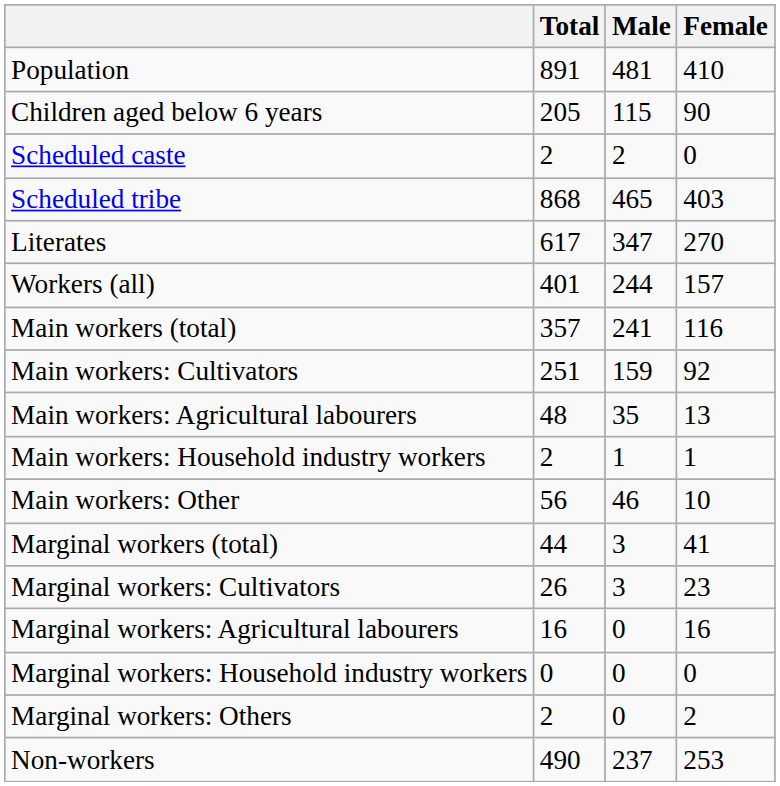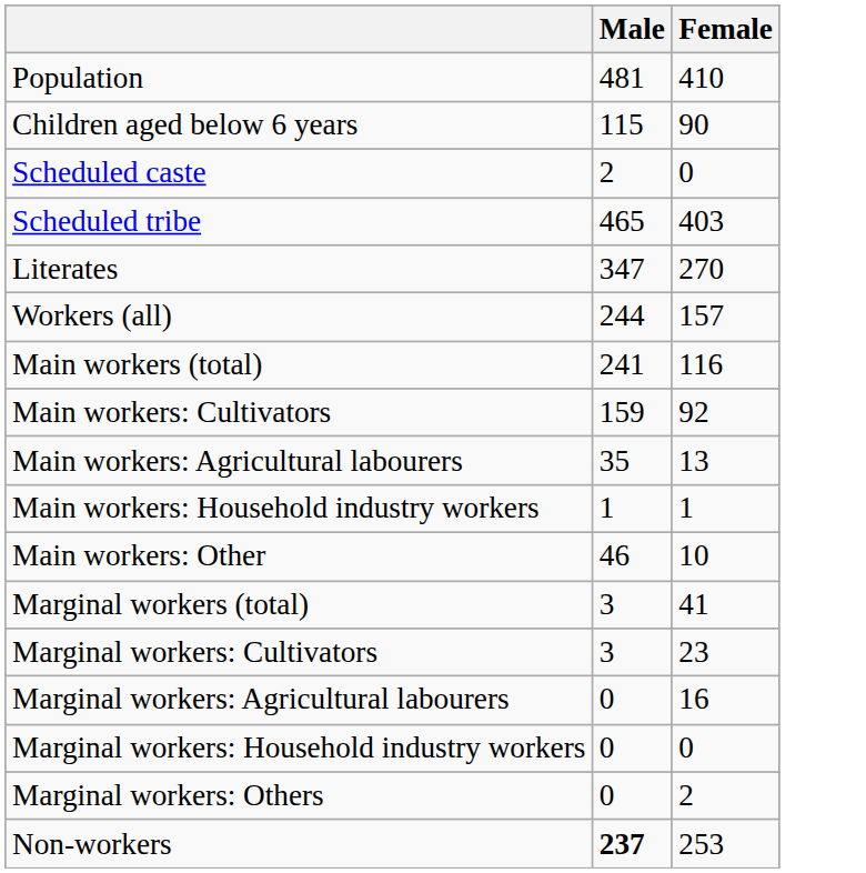- column: Total | 891 | 205 | 2 | 868 | 617 | 401 | 357 | 251 | 48 | 2 | 56 | 44 | 26 | 16 | 0 | 2 | 490
Non-workers | Male: normal -> bold
